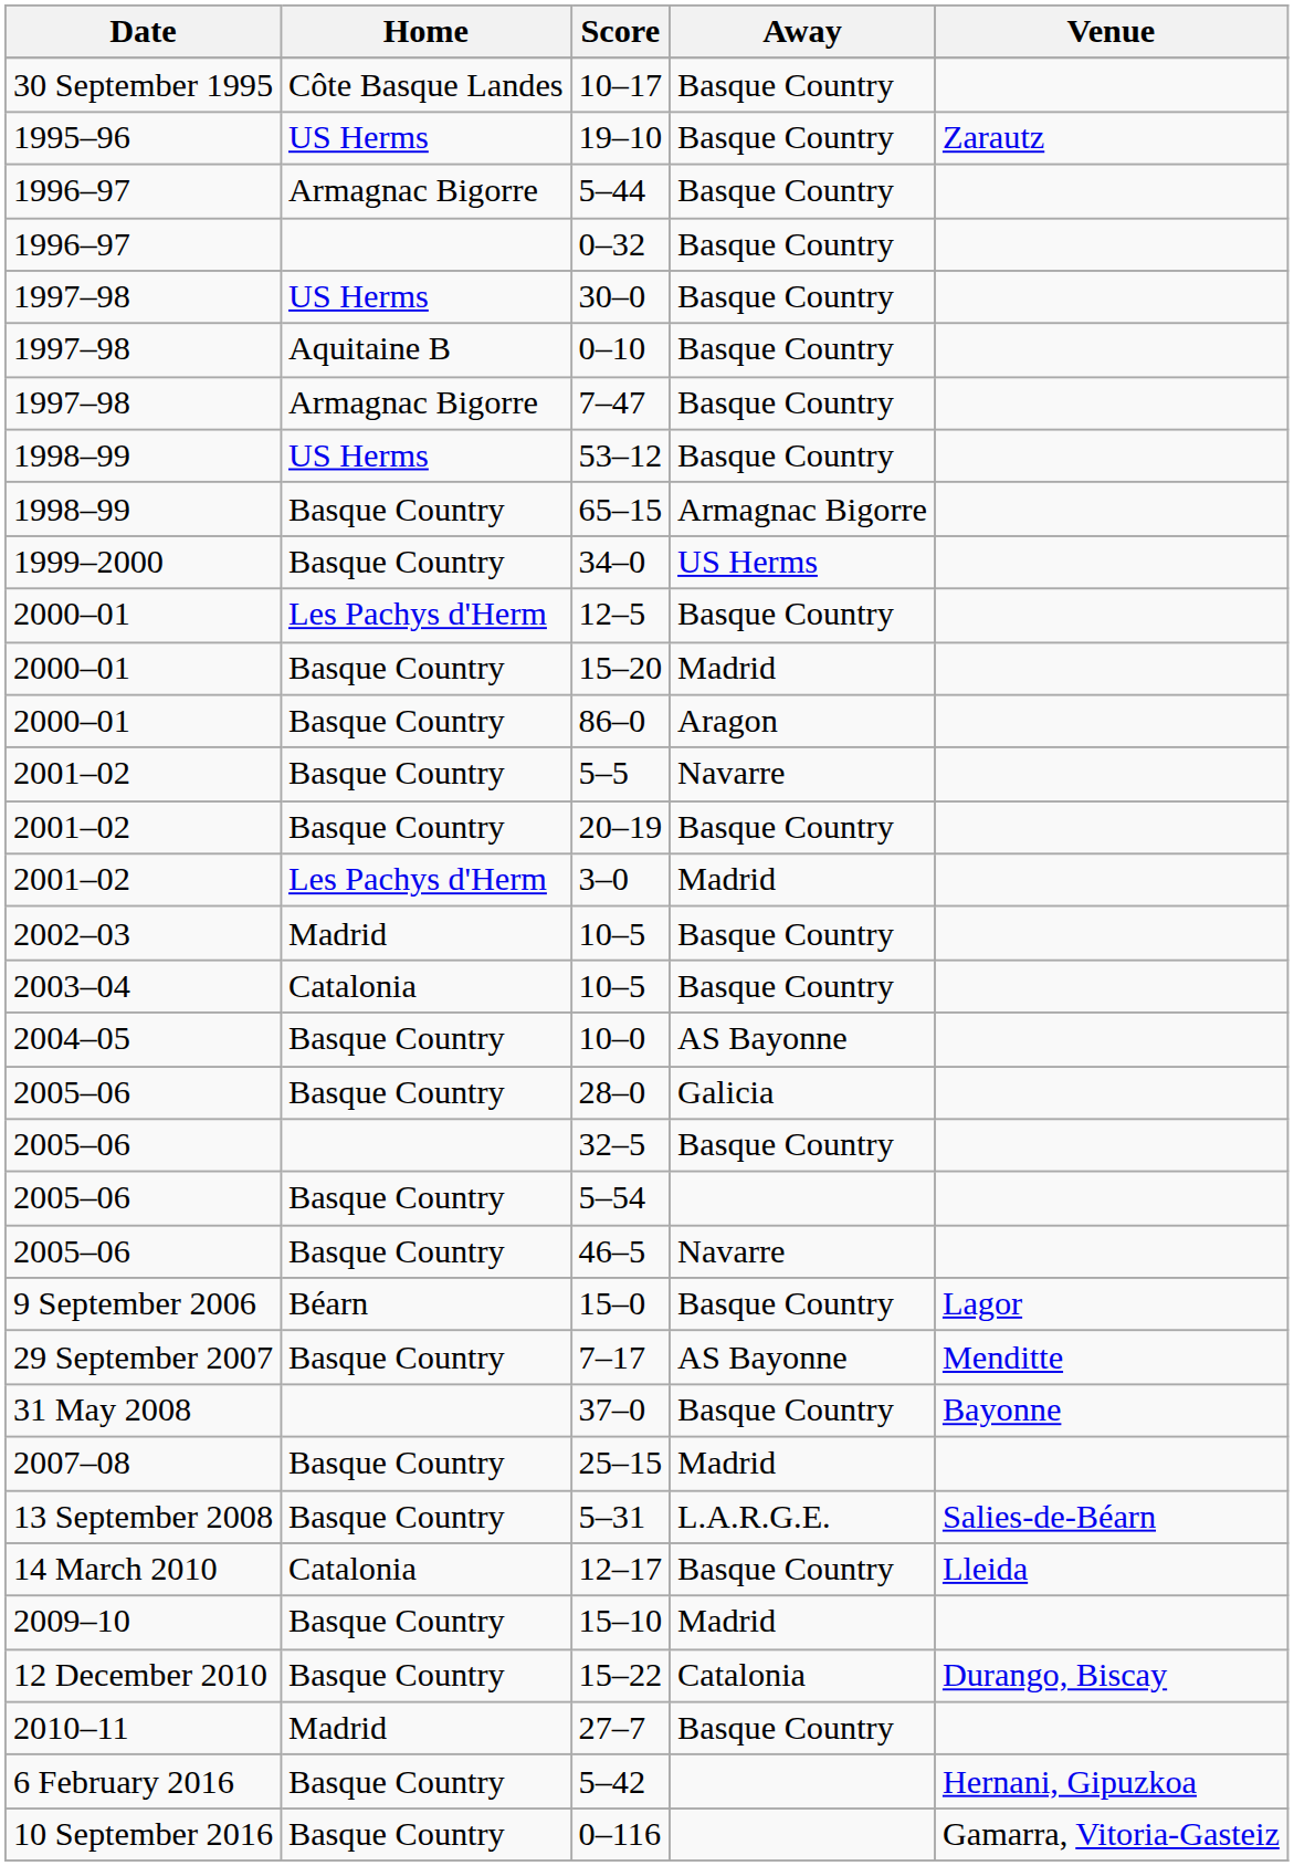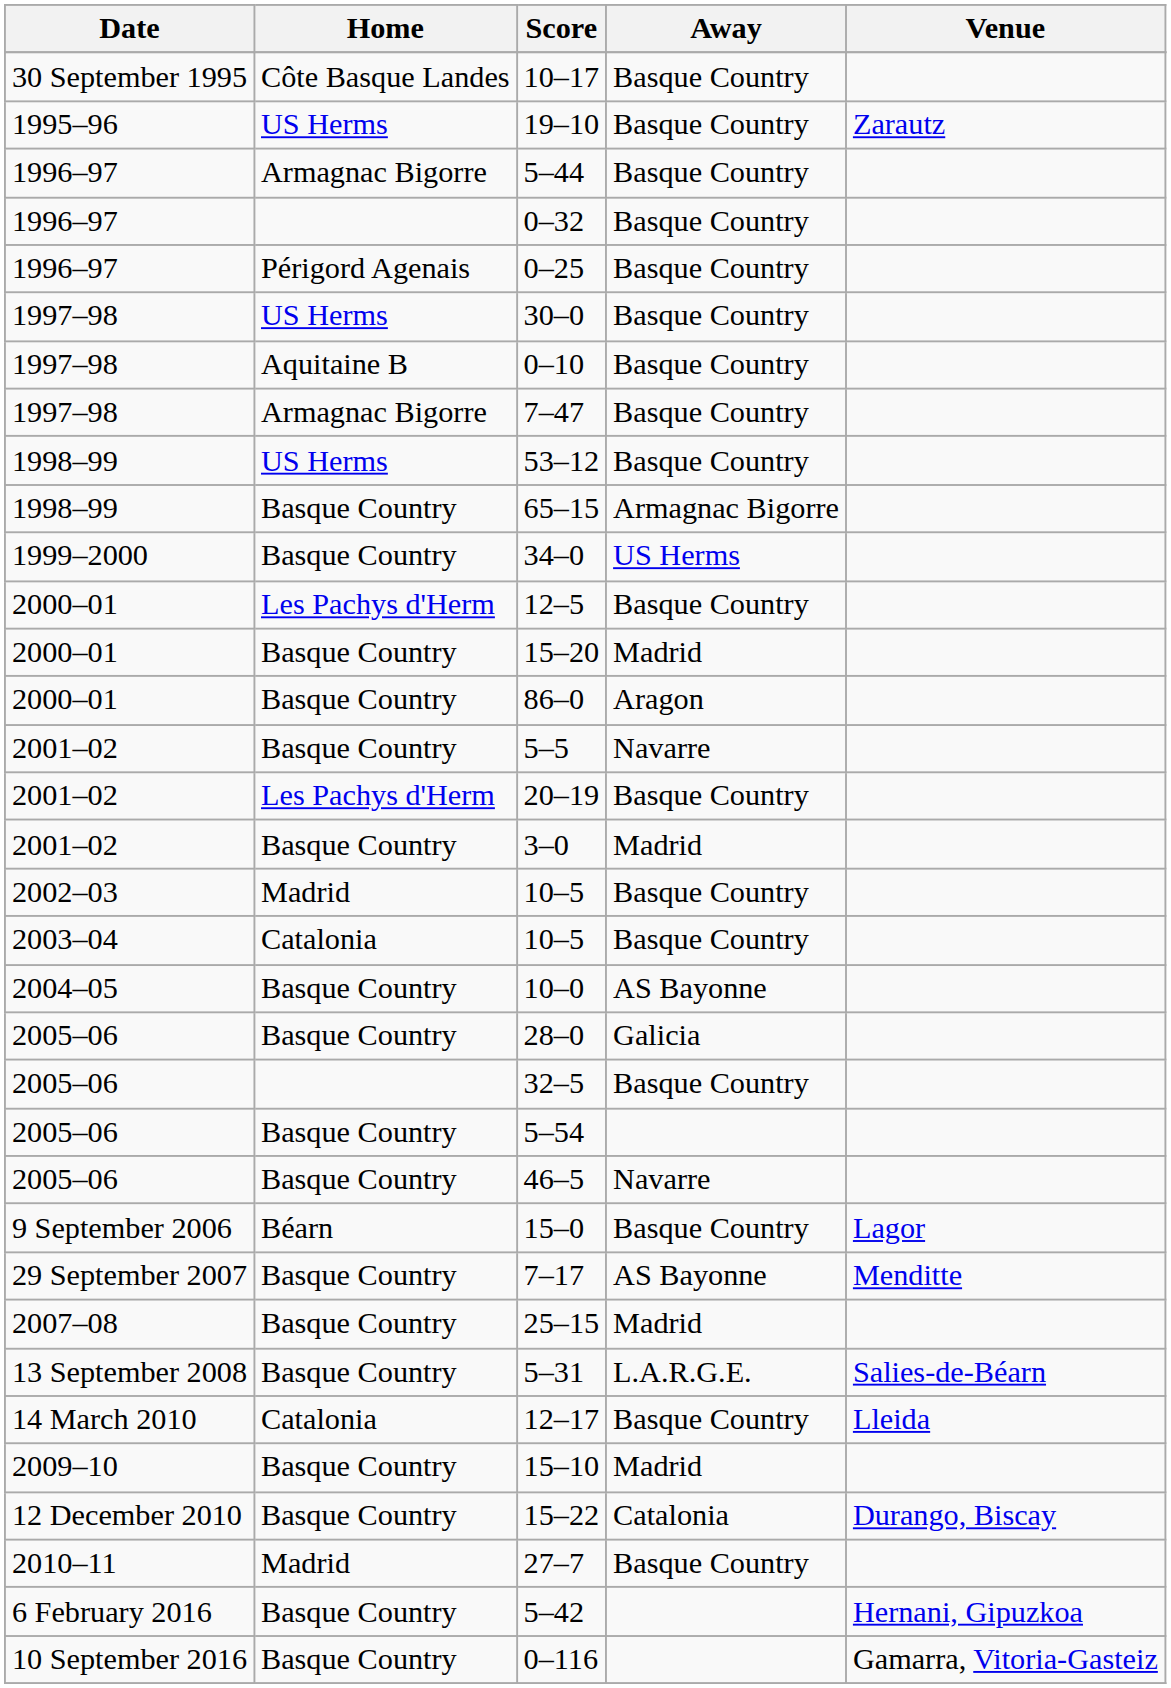+ row: 1996–97 | Périgord Agenais | 0–25 | Basque Country
20–19 | Home: Basque Country -> Les Pachys d'Herm
3–0 | Home: Les Pachys d'Herm -> Basque Country
- row: 31 May 2008 | 37–0 | Basque Country | Bayonne
